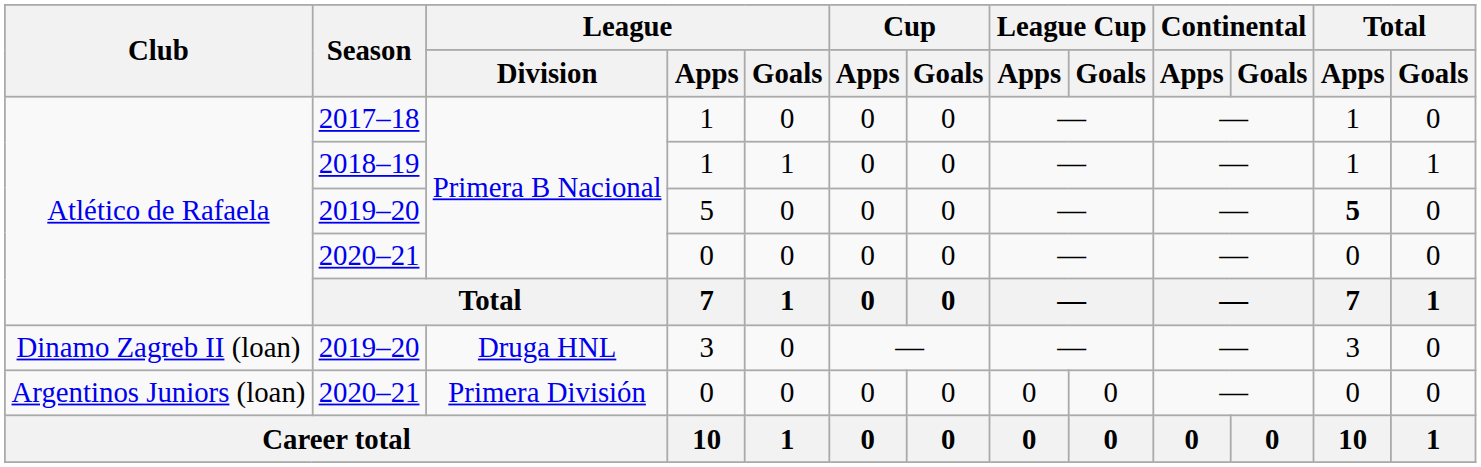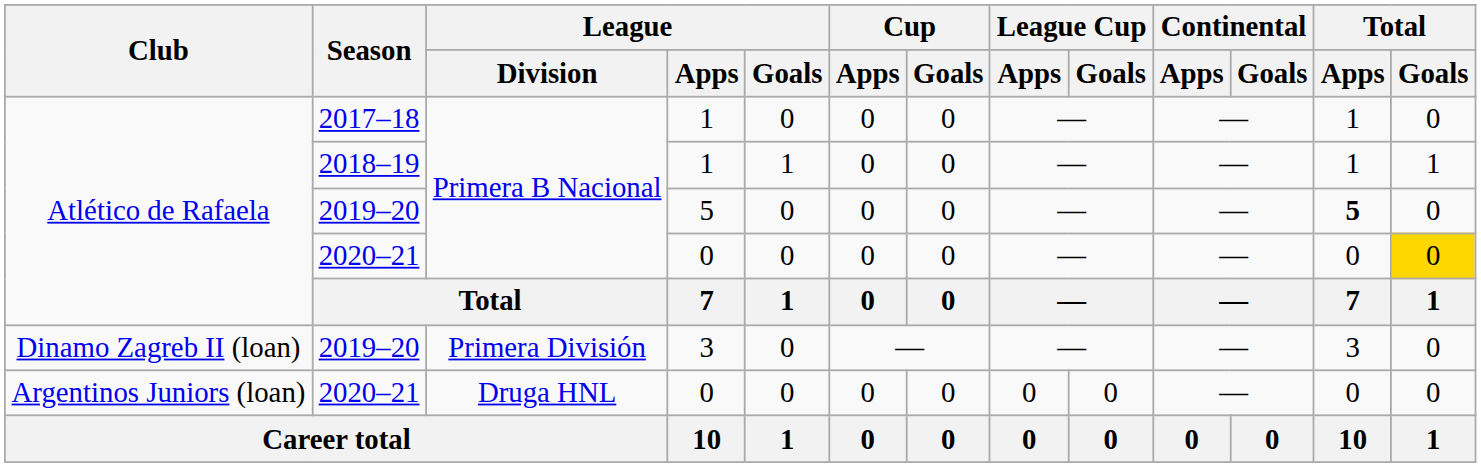Atlético de Rafaela / 2020–21 | Total / Goals: no background -> gold background
Dinamo Zagreb II (loan) / 2019–20 | League / Division: Druga HNL -> Primera División
Argentinos Juniors (loan) / 2020–21 | League / Division: Primera División -> Druga HNL
